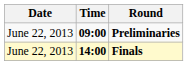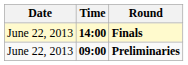rows swapped: Preliminaries <-> Finals
